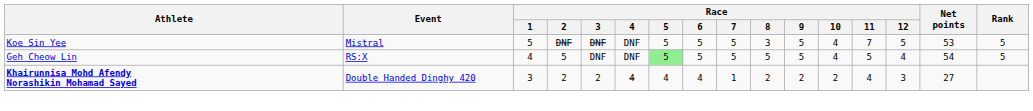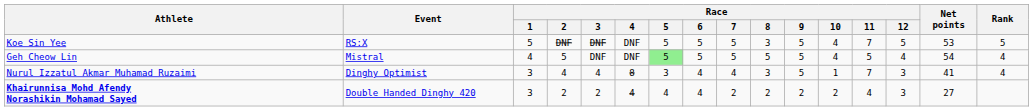Koe Sin Yee | Event: Mistral -> RS:X
Geh Cheow Lin | Event: RS:X -> Mistral
Geh Cheow Lin | Rank: 5 -> 4
+ row: Nurul Izzatul Akmar Muhamad Ruzaimi | Dinghy Optimist | 3 | 4 | 4 | 8 | 3 | 4 | 4 | 3 | 5 | 1 | 7 | 3 | 41 | 4
Khairunnisa Mohd Afendy Norashikin Mohamad Sayed | Race / 7: 1 -> 2
